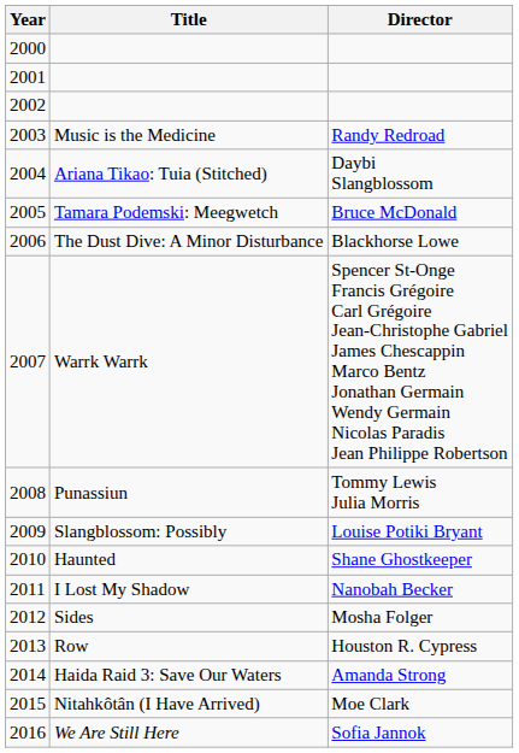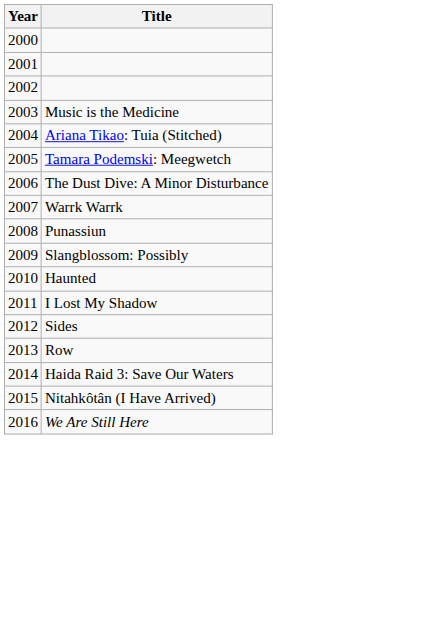- column: Director | Randy Redroad | Daybi Slangblossom | Bruce McDonald | Blackhorse Lowe | Spencer St-Onge Francis Grégoire Carl Grégoire Jean-Christophe Gabriel James Chescappin Marco Bentz Jonathan Germain Wendy Germain Nicolas Paradis Jean Philippe Robertson | Tommy Lewis Julia Morris | Louise Potiki Bryant | Shane Ghostkeeper | Nanobah Becker | Mosha Folger | Houston R. Cypress | Amanda Strong | Moe Clark | Sofia Jannok
